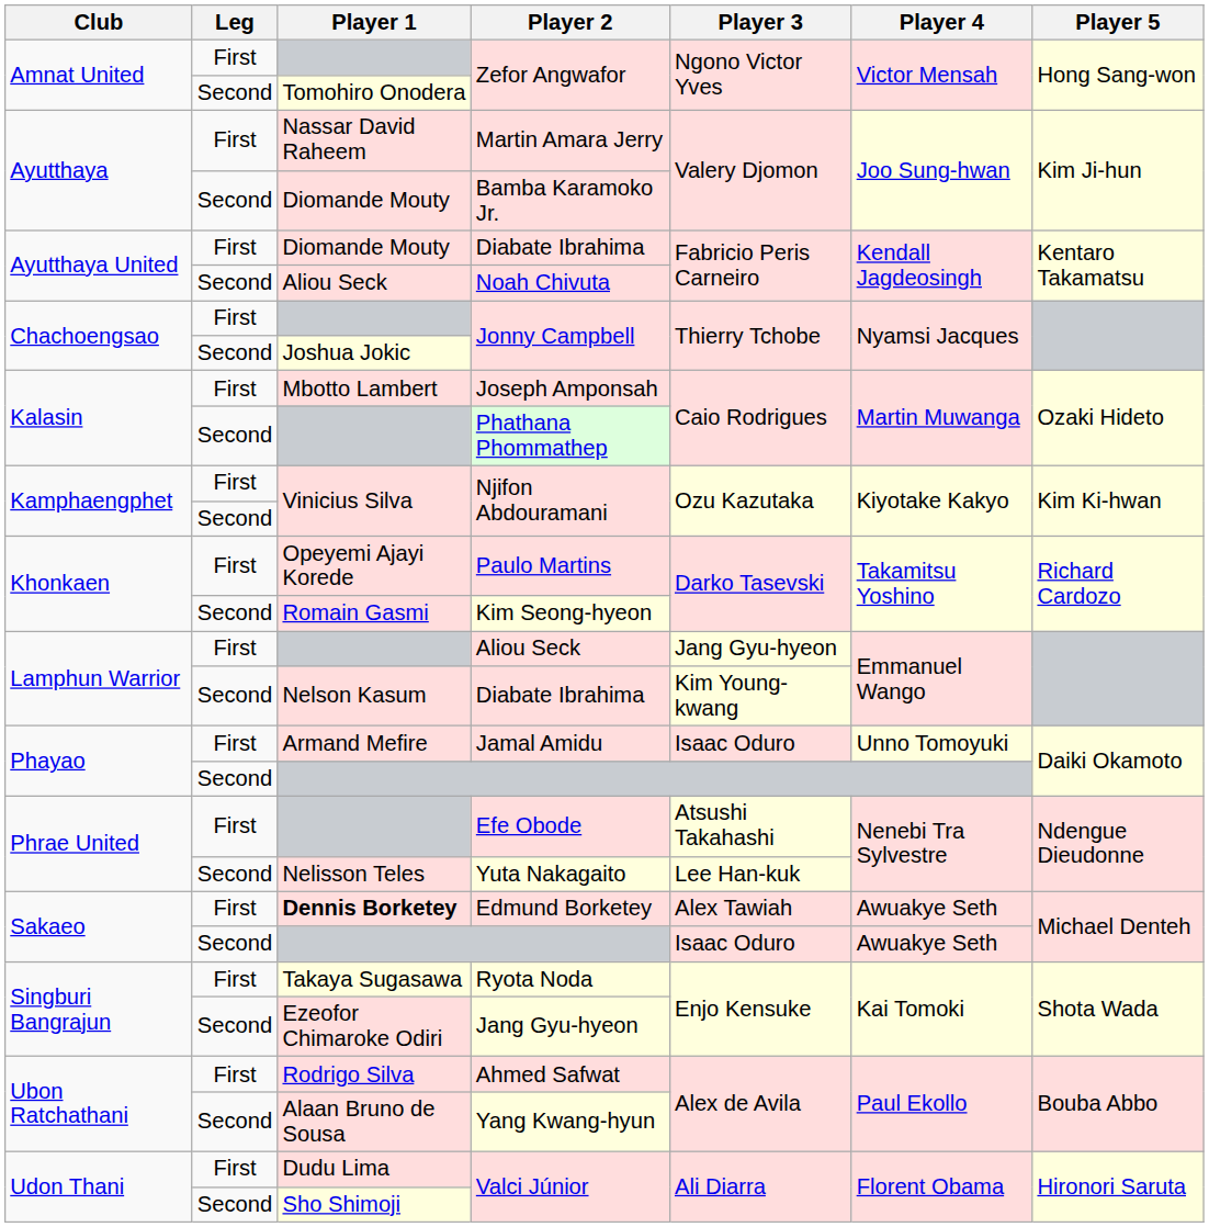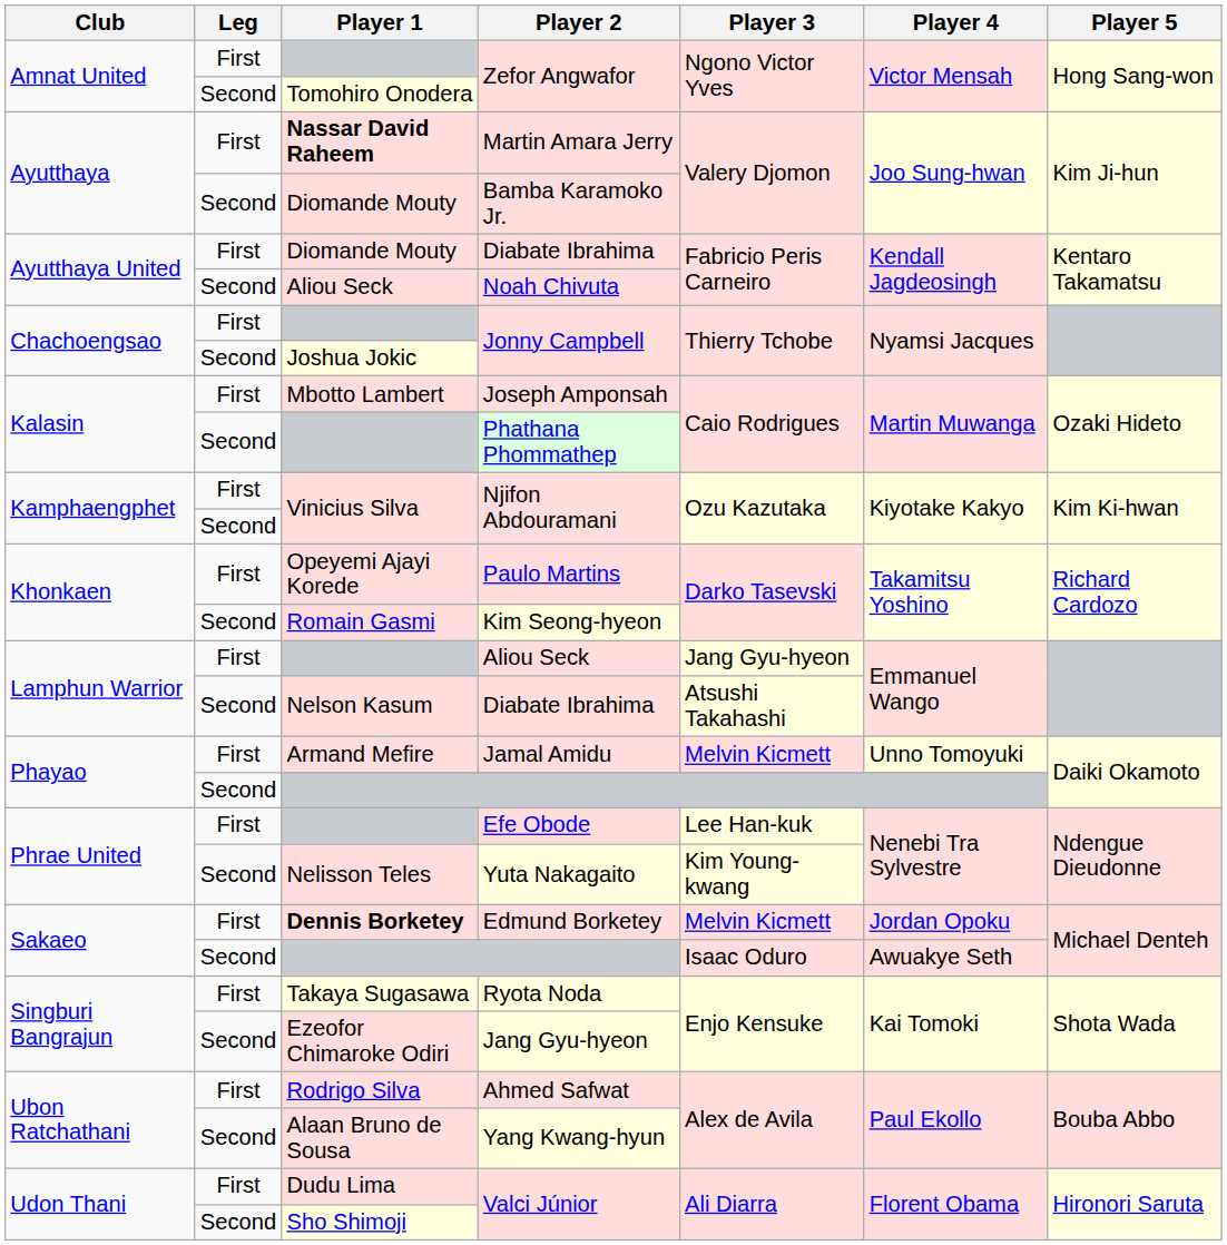Martin Amara Jerry | Player 1: normal -> bold
Second / Diabate Ibrahima | Player 3: Kim Young-kwang -> Atsushi Takahashi
Jamal Amidu | Player 3: Isaac Oduro -> Melvin Kicmett
Efe Obode | Player 3: Atsushi Takahashi -> Lee Han-kuk
Yuta Nakagaito | Player 3: Lee Han-kuk -> Kim Young-kwang
Edmund Borketey | Player 3: Alex Tawiah -> Melvin Kicmett
Edmund Borketey | Player 4: Awuakye Seth -> Jordan Opoku
